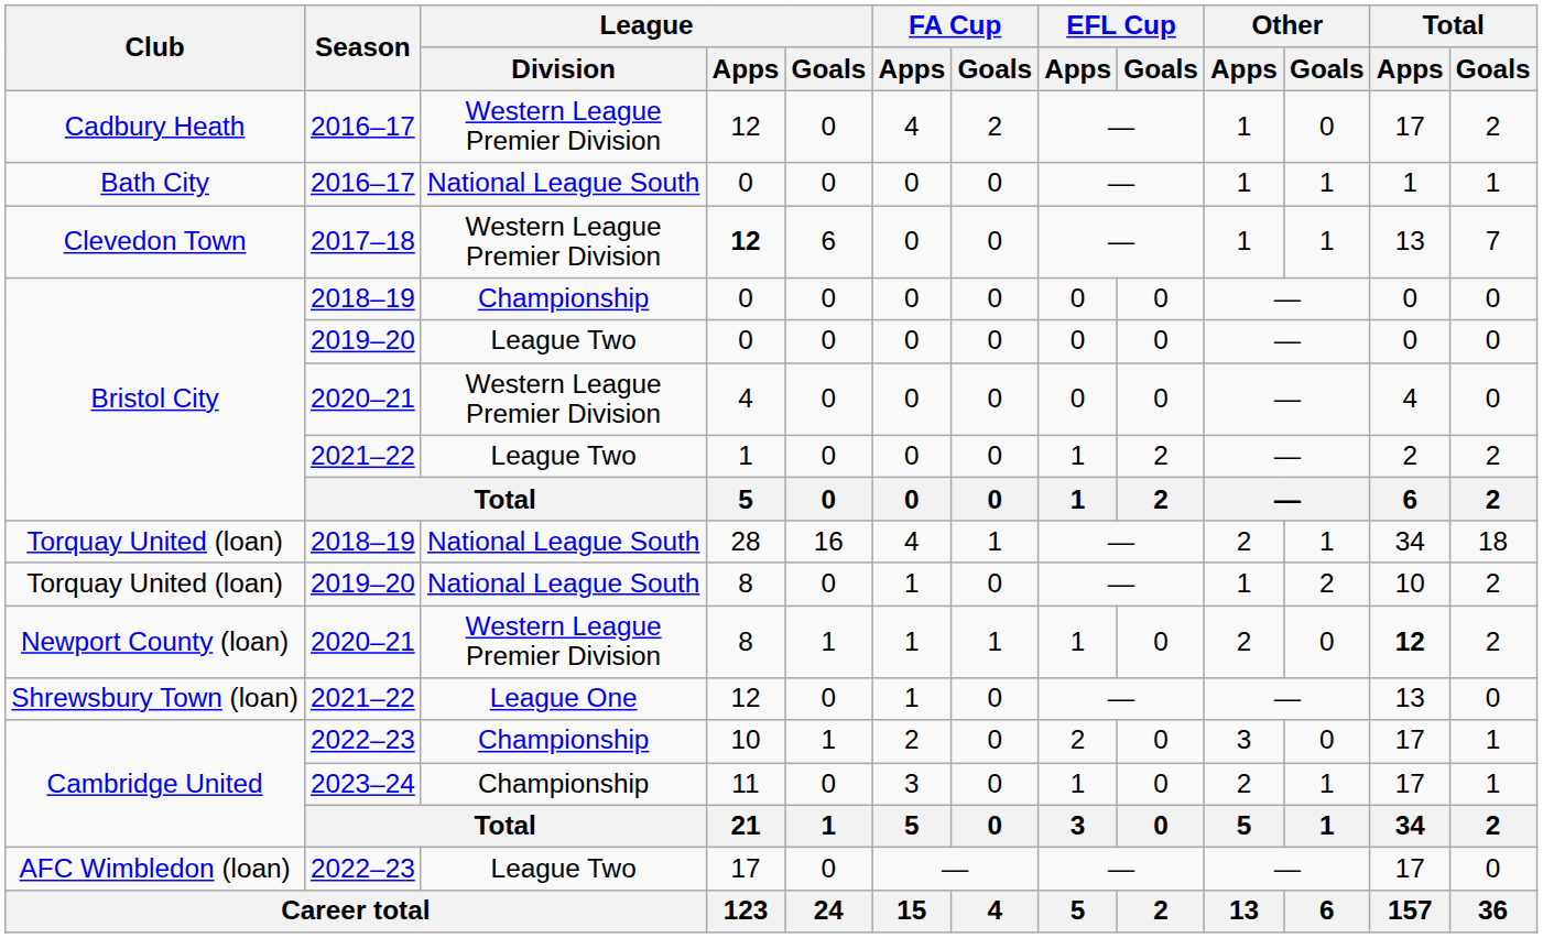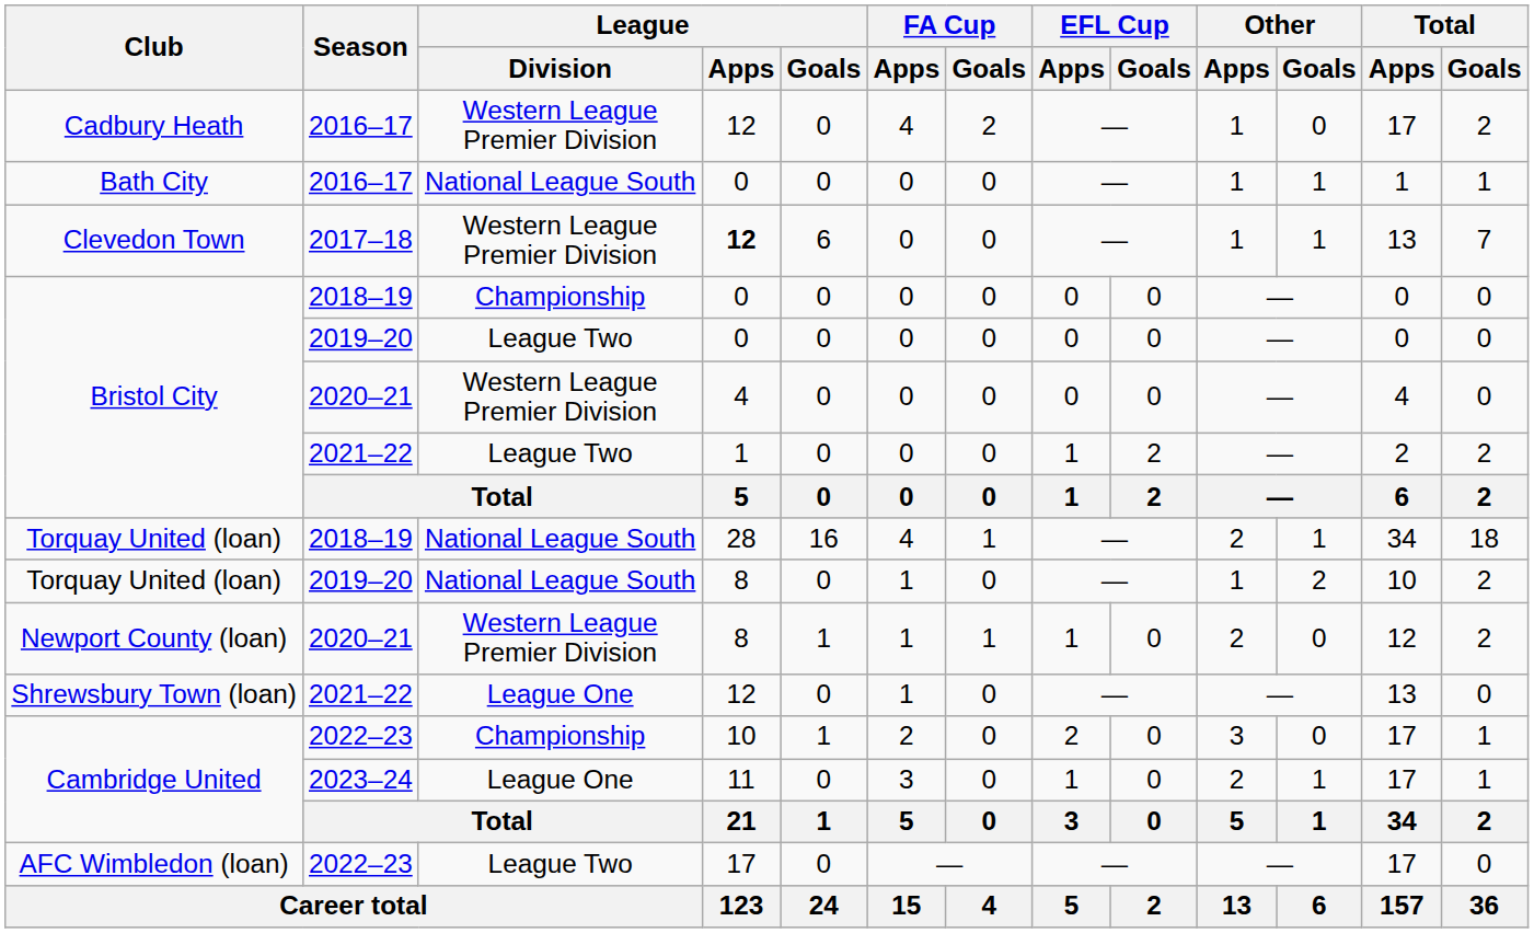Newport County (loan) | Total / Apps: bold -> normal
Cambridge United / 2023–24 | League / Division: Championship -> League One
